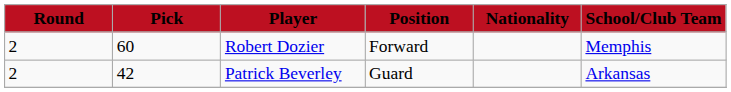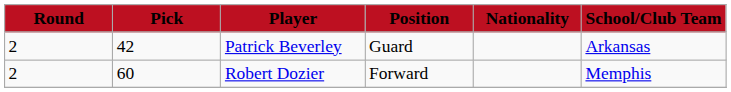rows swapped: Patrick Beverley <-> Robert Dozier
